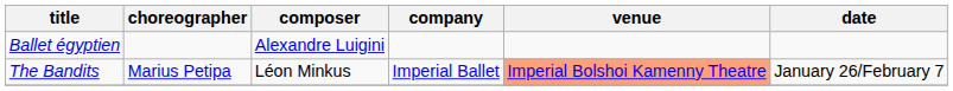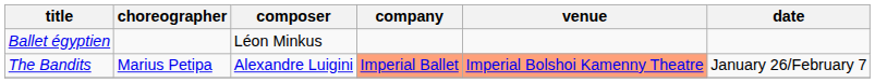Ballet égyptien | composer: Alexandre Luigini -> Léon Minkus
The Bandits | composer: Léon Minkus -> Alexandre Luigini
The Bandits | company: no background -> lightsalmon background
